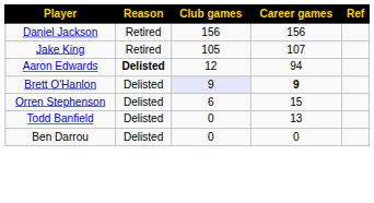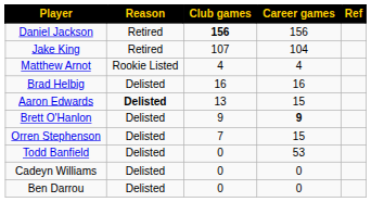Daniel Jackson | Club games: normal -> bold
Jake King | Club games: 105 -> 107
Jake King | Career games: 107 -> 104
+ row: Matthew Arnot | Rookie Listed | 4 | 4
+ row: Brad Helbig | Delisted | 16 | 16
Aaron Edwards | Club games: 12 -> 13
Aaron Edwards | Career games: 94 -> 15
Brett O'Hanlon | Club games: lavender background -> no background
Orren Stephenson | Club games: 6 -> 7
Todd Banfield | Career games: 13 -> 53
+ row: Cadeyn Williams | Delisted | 0 | 0
